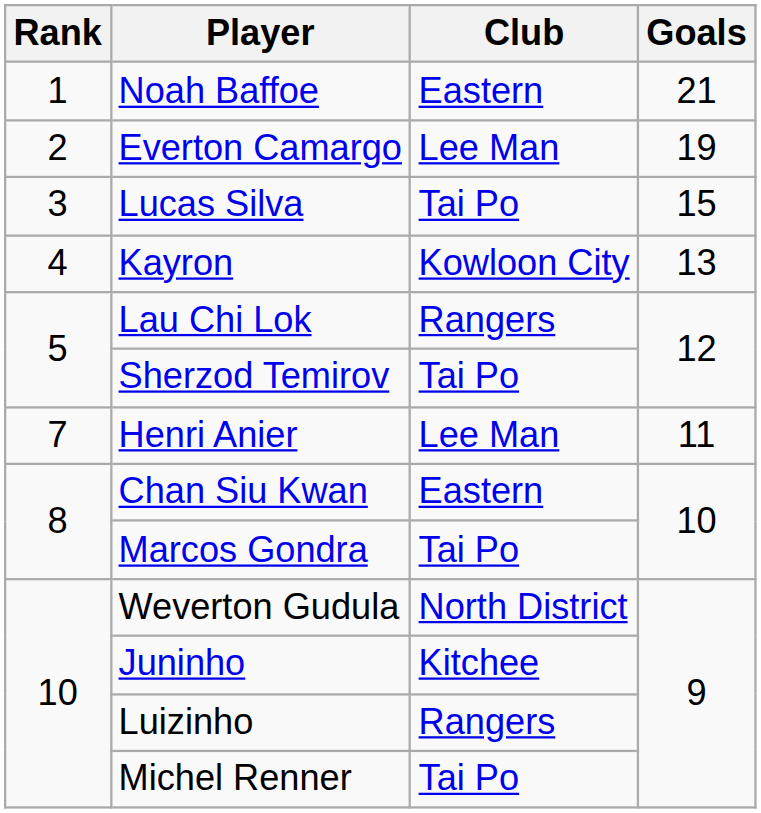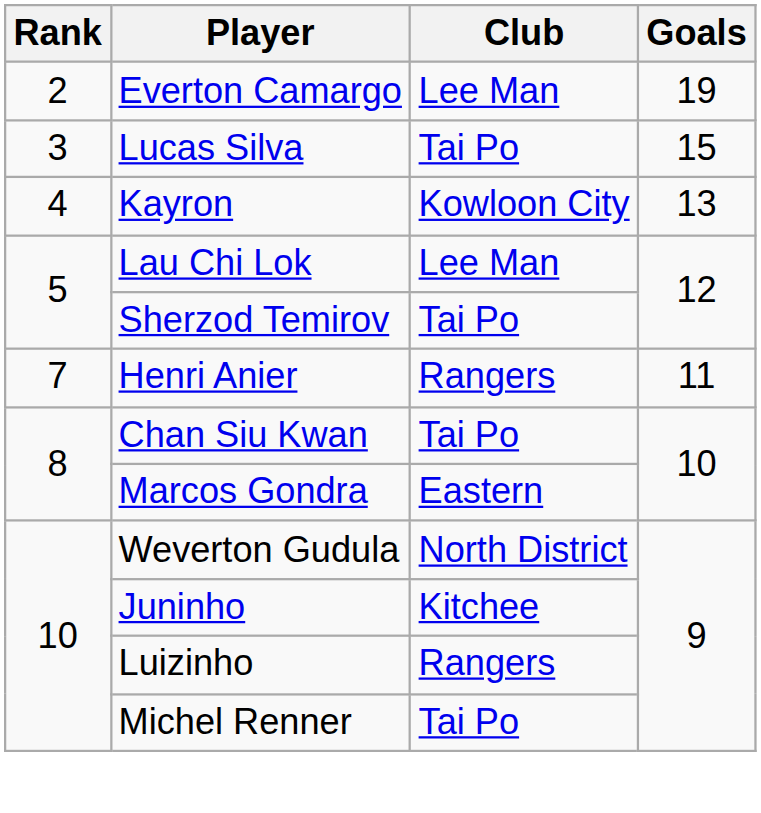- row: 1 | Noah Baffoe | Eastern | 21
Lau Chi Lok | Club: Rangers -> Lee Man
Henri Anier | Club: Lee Man -> Rangers
Chan Siu Kwan | Club: Eastern -> Tai Po
Marcos Gondra | Club: Tai Po -> Eastern
